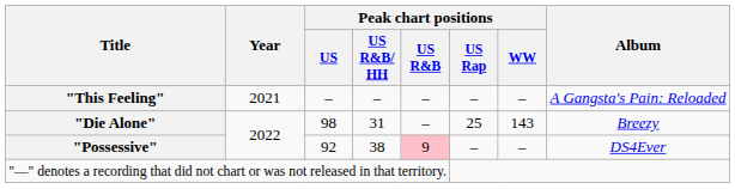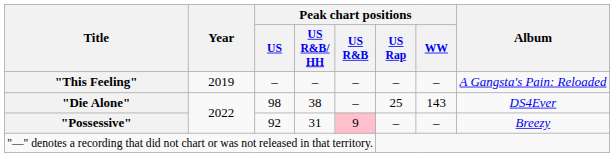"This Feeling" | Year: 2021 -> 2019
"Die Alone" | Peak chart positions / US R&B/ HH: 31 -> 38
"Die Alone" | Album: Breezy -> DS4Ever
"Possessive" | Peak chart positions / US R&B/ HH: 38 -> 31
"Possessive" | Album: DS4Ever -> Breezy
